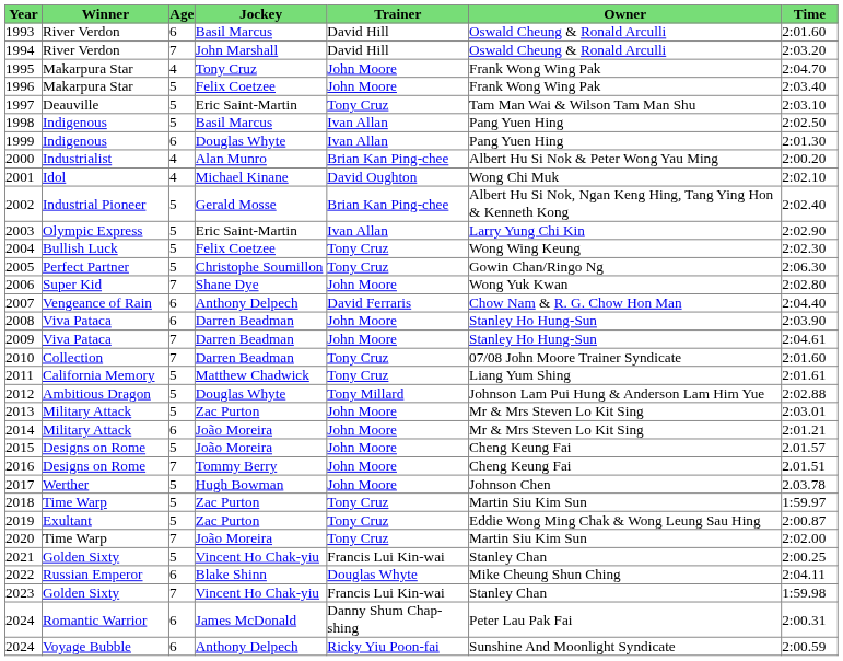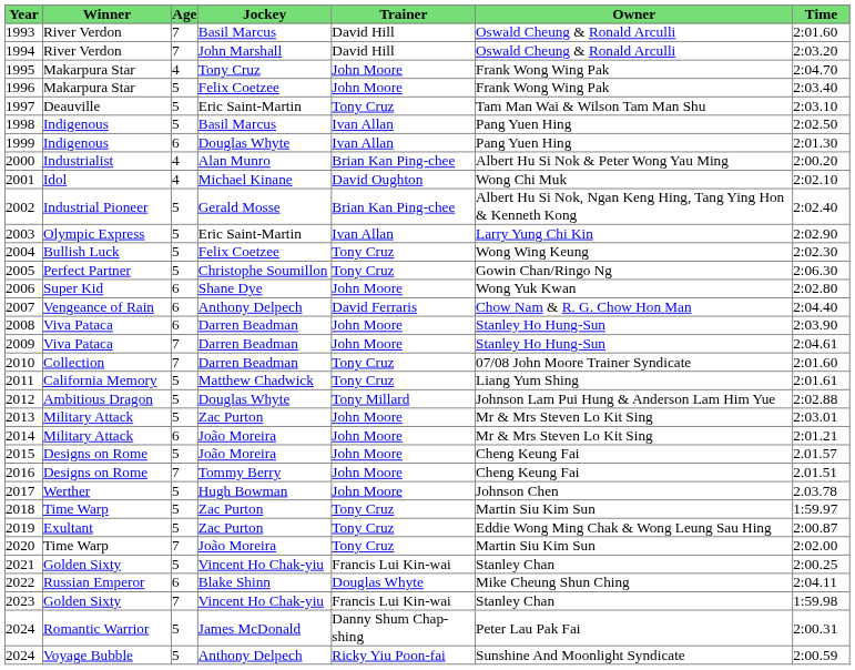1993 | column 3: 6 -> 7
2006 | column 3: 7 -> 6
2024 / Romantic Warrior | column 3: 6 -> 5
2024 / Voyage Bubble | column 3: 6 -> 5
